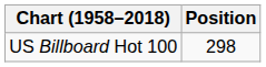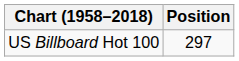US Billboard Hot 100 | Position: 298 -> 297
